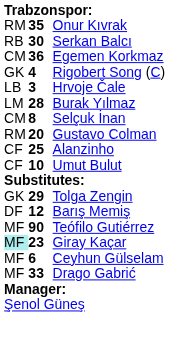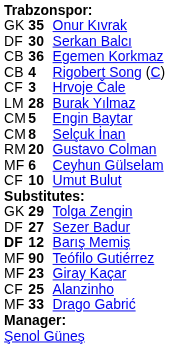Onur Kıvrak | column 1: RM -> GK
Serkan Balcı | column 1: RB -> DF
Egemen Korkmaz | column 1: CM -> CB
Rigobert Song (C) | column 1: GK -> CB
Hrvoje Čale | column 1: LB -> CF
+ row: CM | 5 | Engin Baytar
rows swapped: Alanzinho <-> Ceyhun Gülselam
+ row: DF | 27 | Sezer Badur
Barış Memiş | column 1: normal -> bold
Giray Kaçar | column 1: paleturquoise background -> no background
